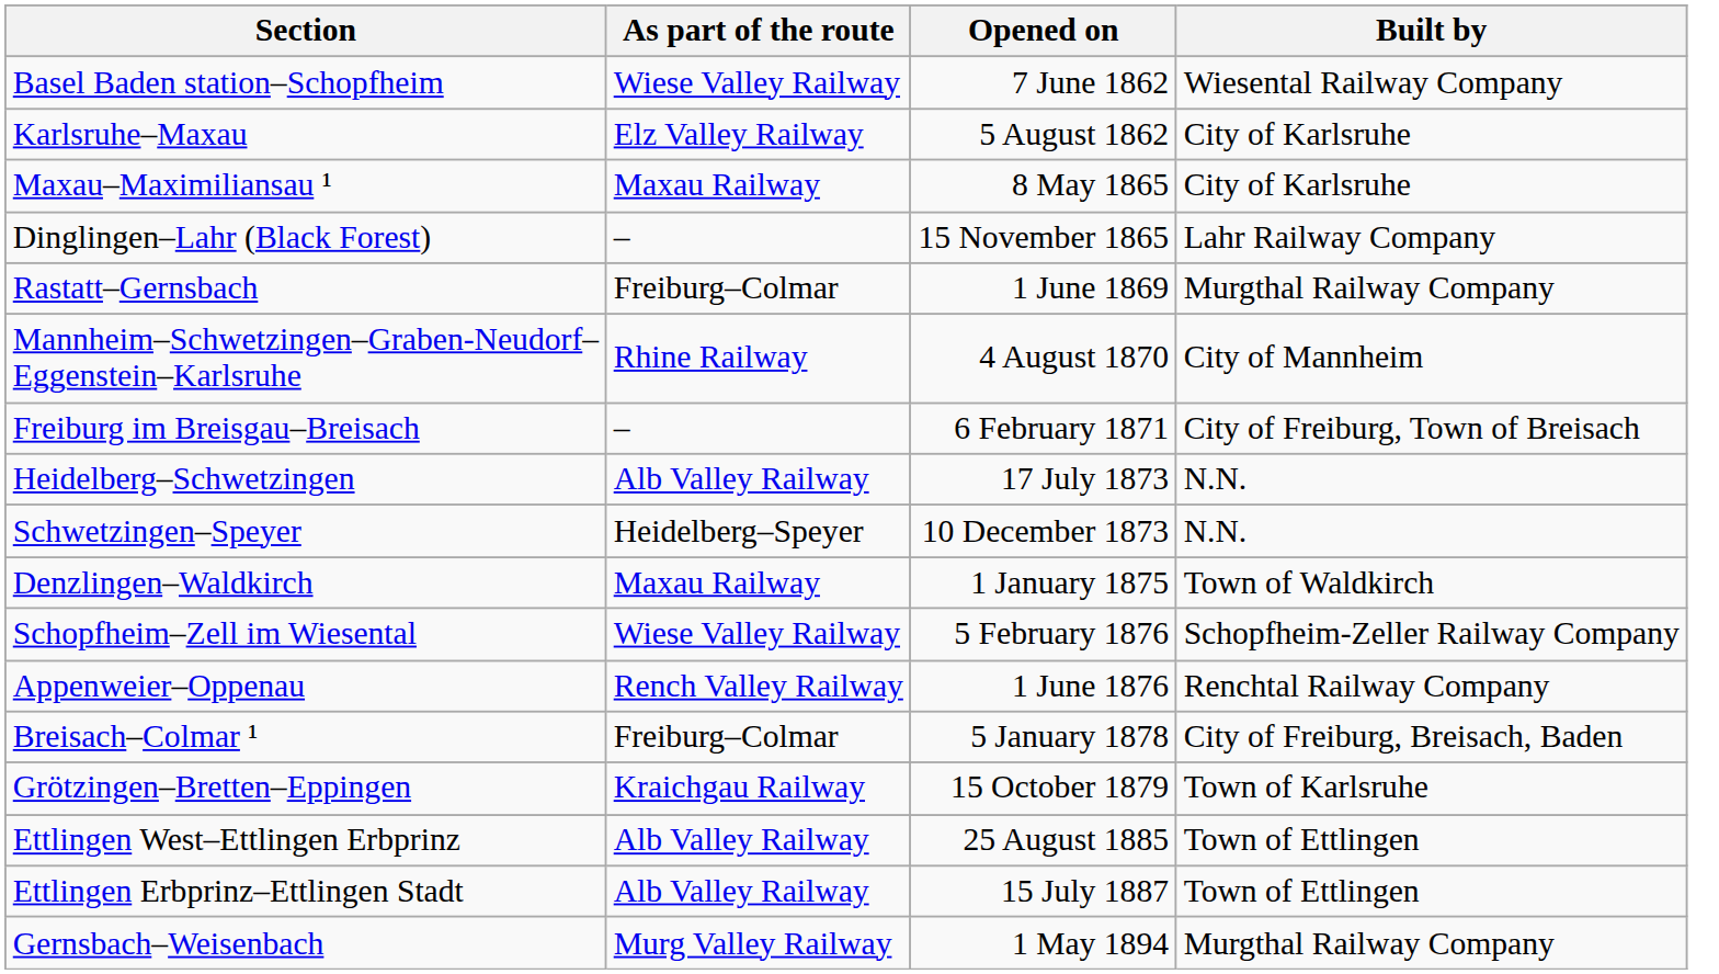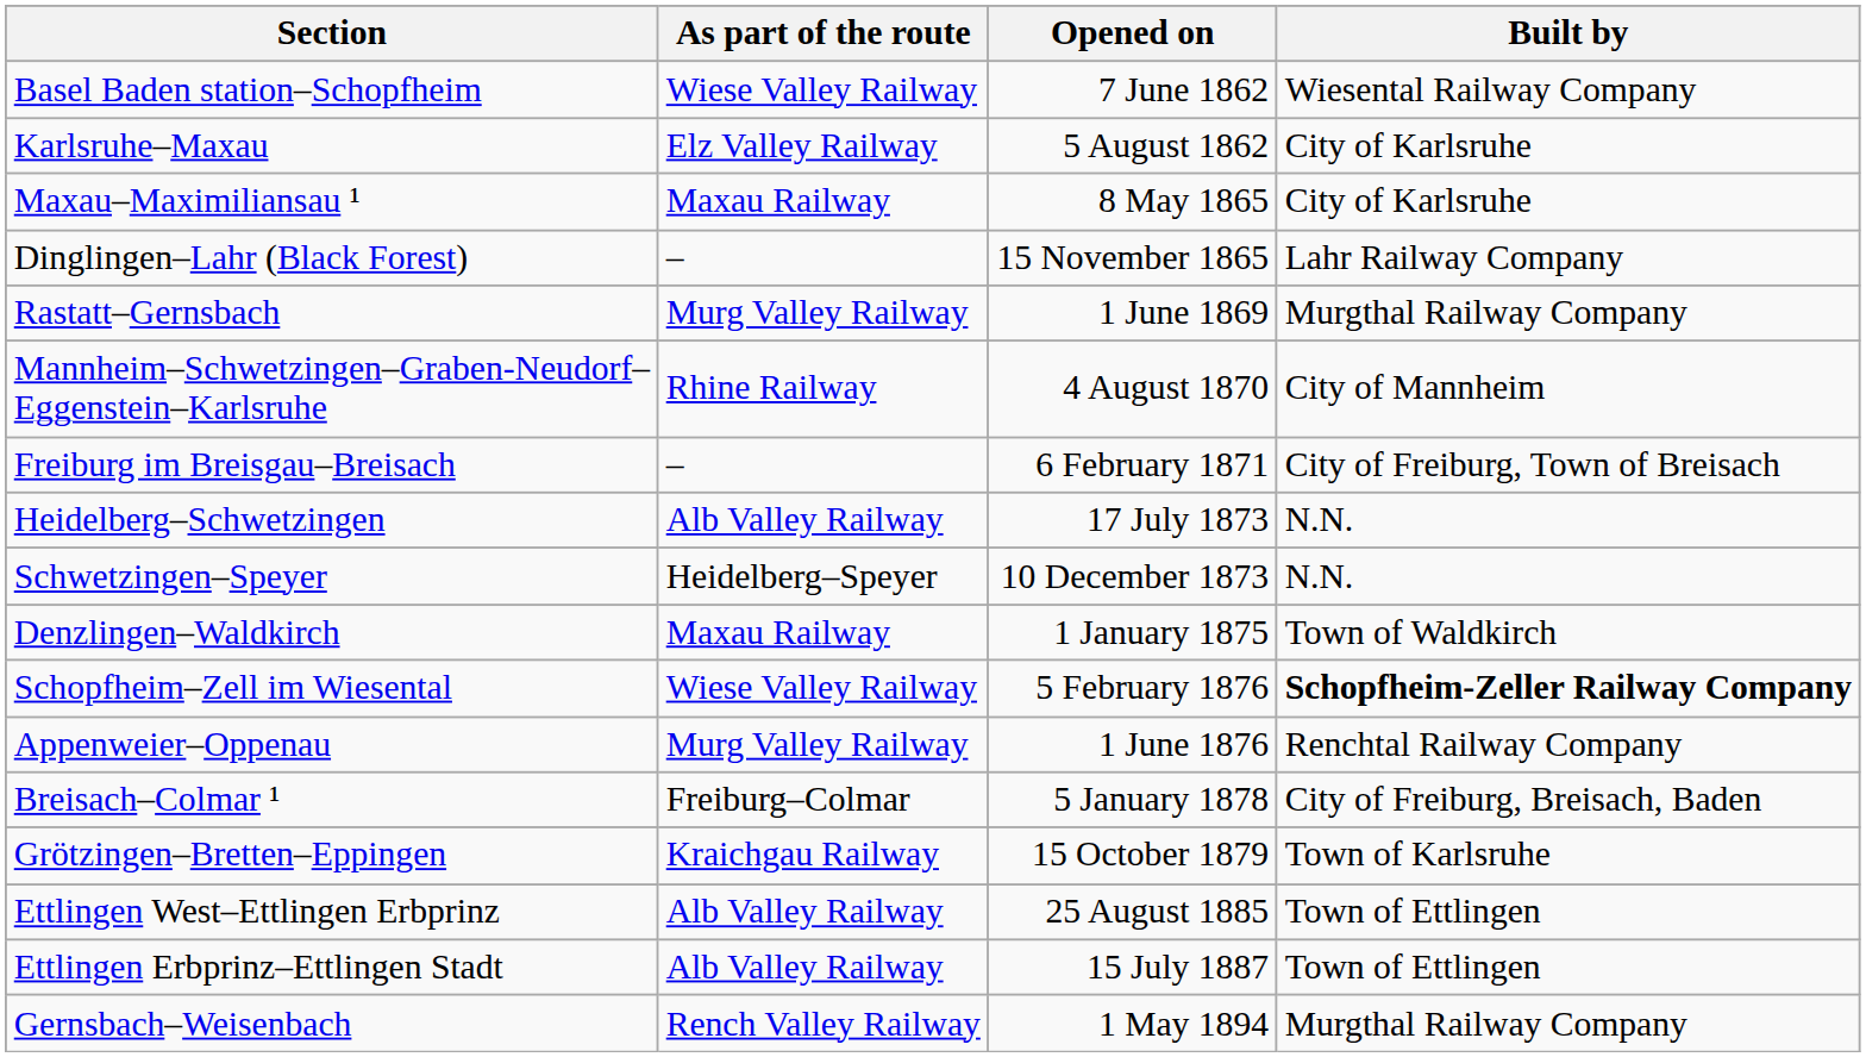Rastatt–Gernsbach | As part of the route: Freiburg–Colmar -> Murg Valley Railway
Schopfheim–Zell im Wiesental | Built by: normal -> bold
Appenweier–Oppenau | As part of the route: Rench Valley Railway -> Murg Valley Railway
Gernsbach–Weisenbach | As part of the route: Murg Valley Railway -> Rench Valley Railway
